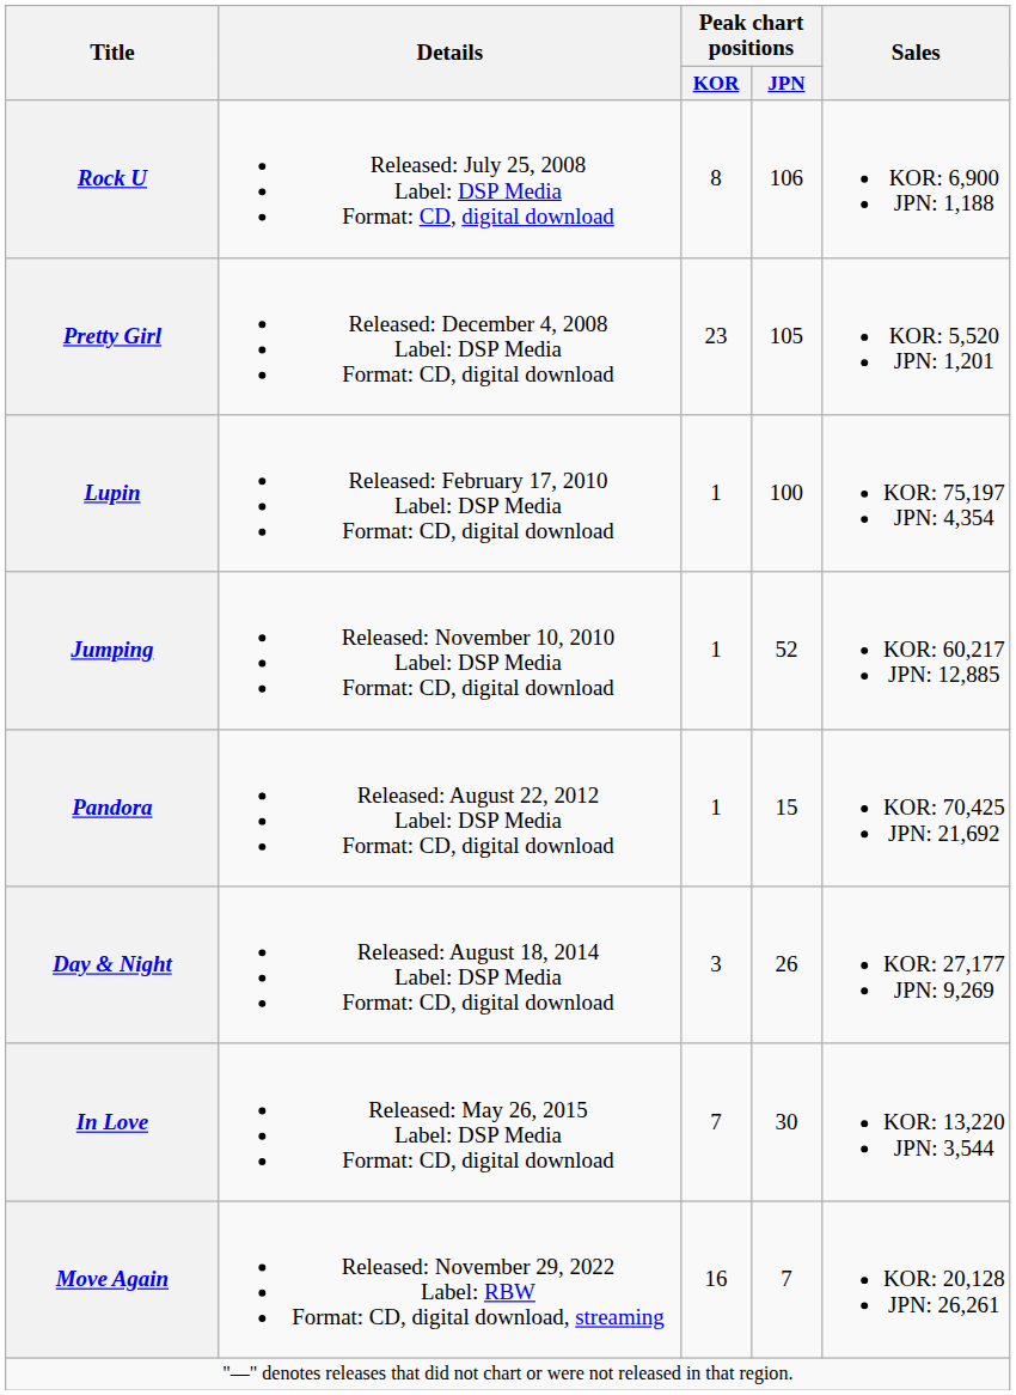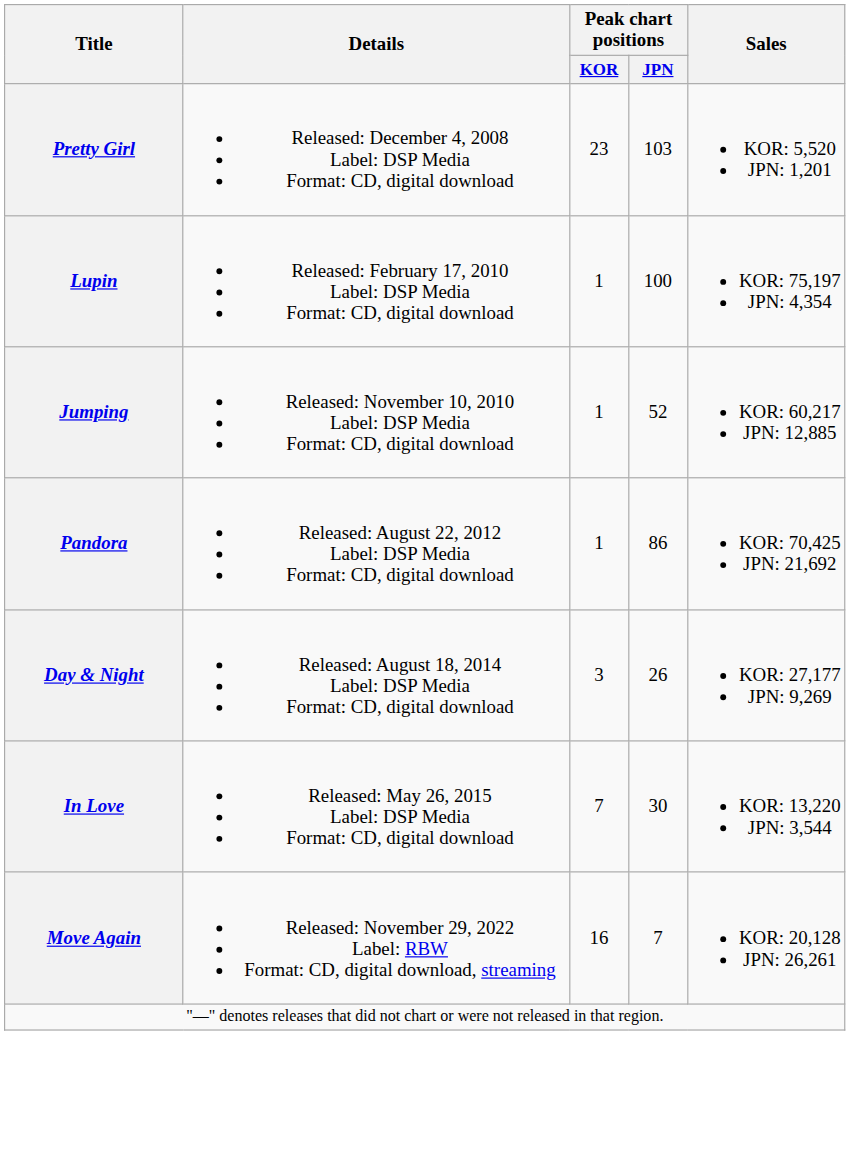- row: Rock U | Released: July 25, 2008 Label: DSP Media Format: CD, digital download | 8 | 106 | KOR: 6,900 JPN: 1,188
Pretty Girl | Peak chart positions / JPN: 105 -> 103
Pandora | Peak chart positions / JPN: 15 -> 86
